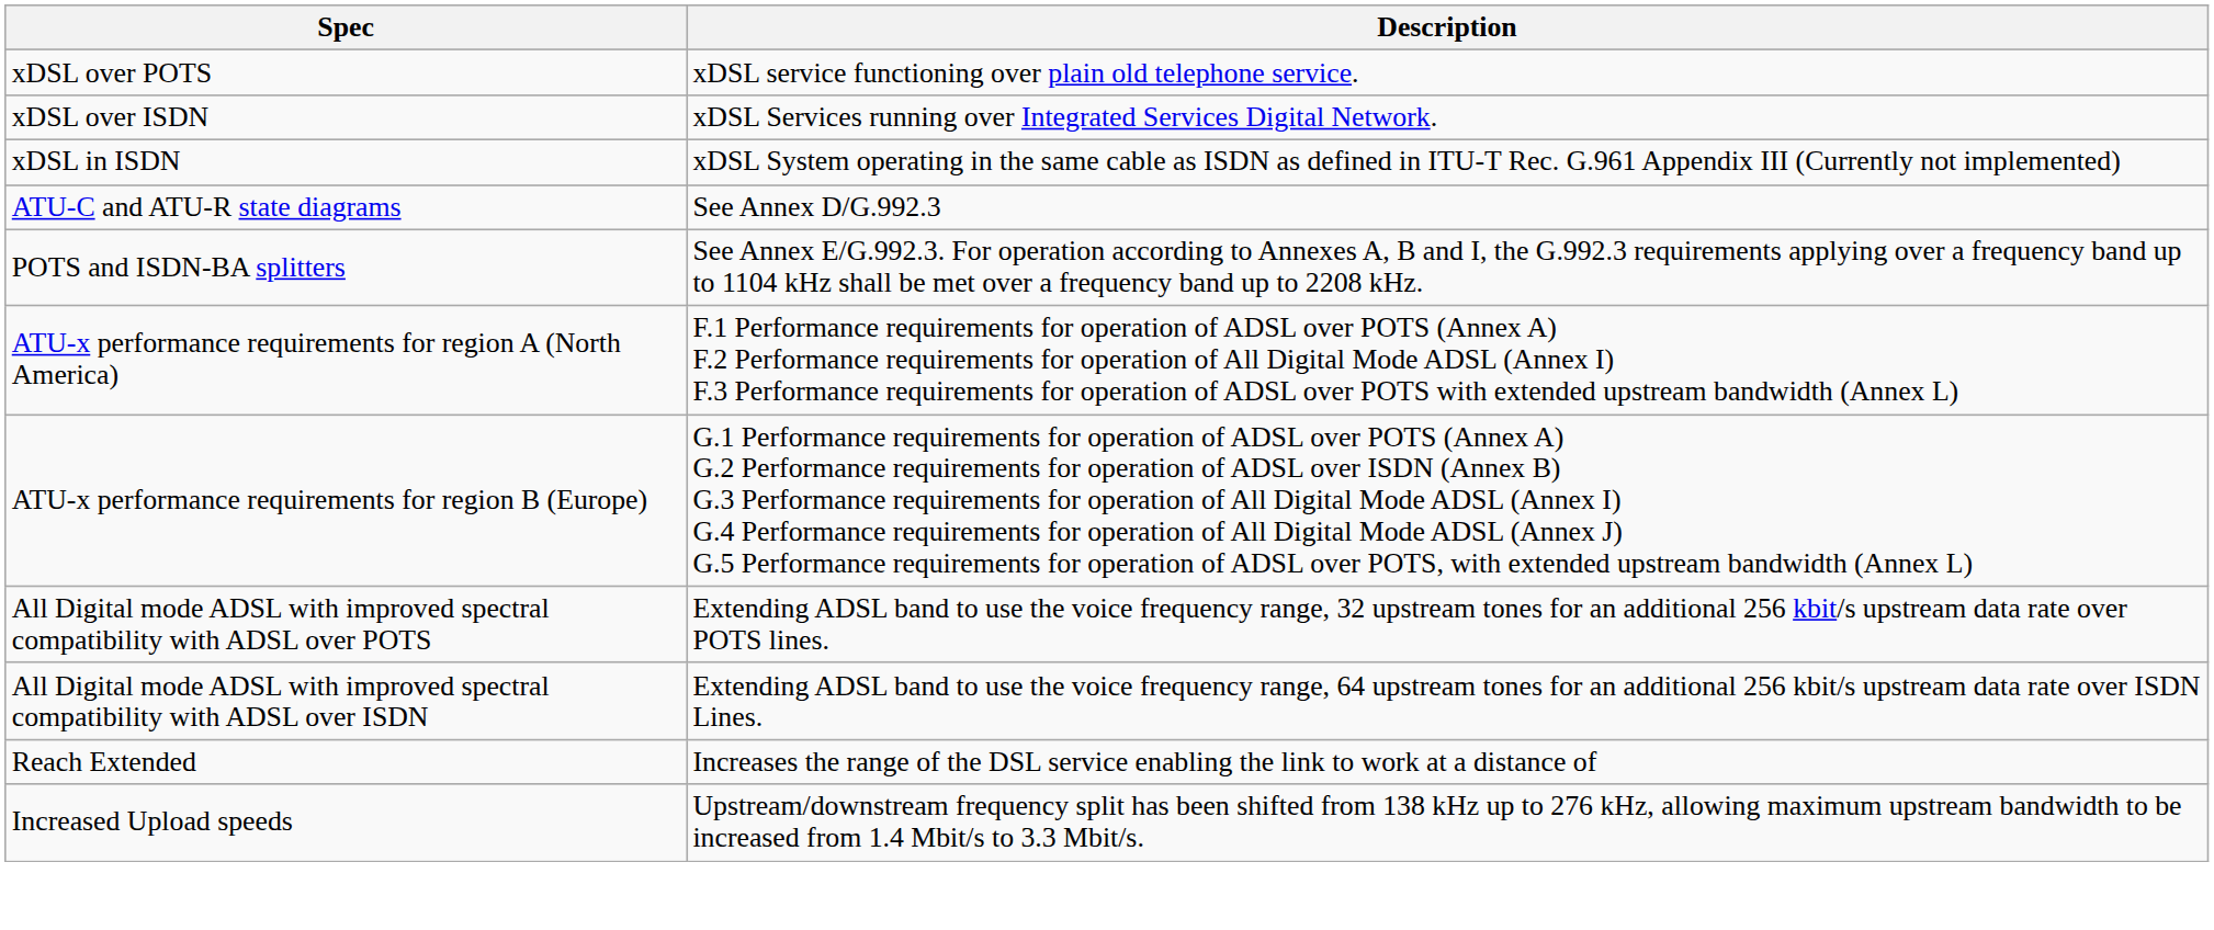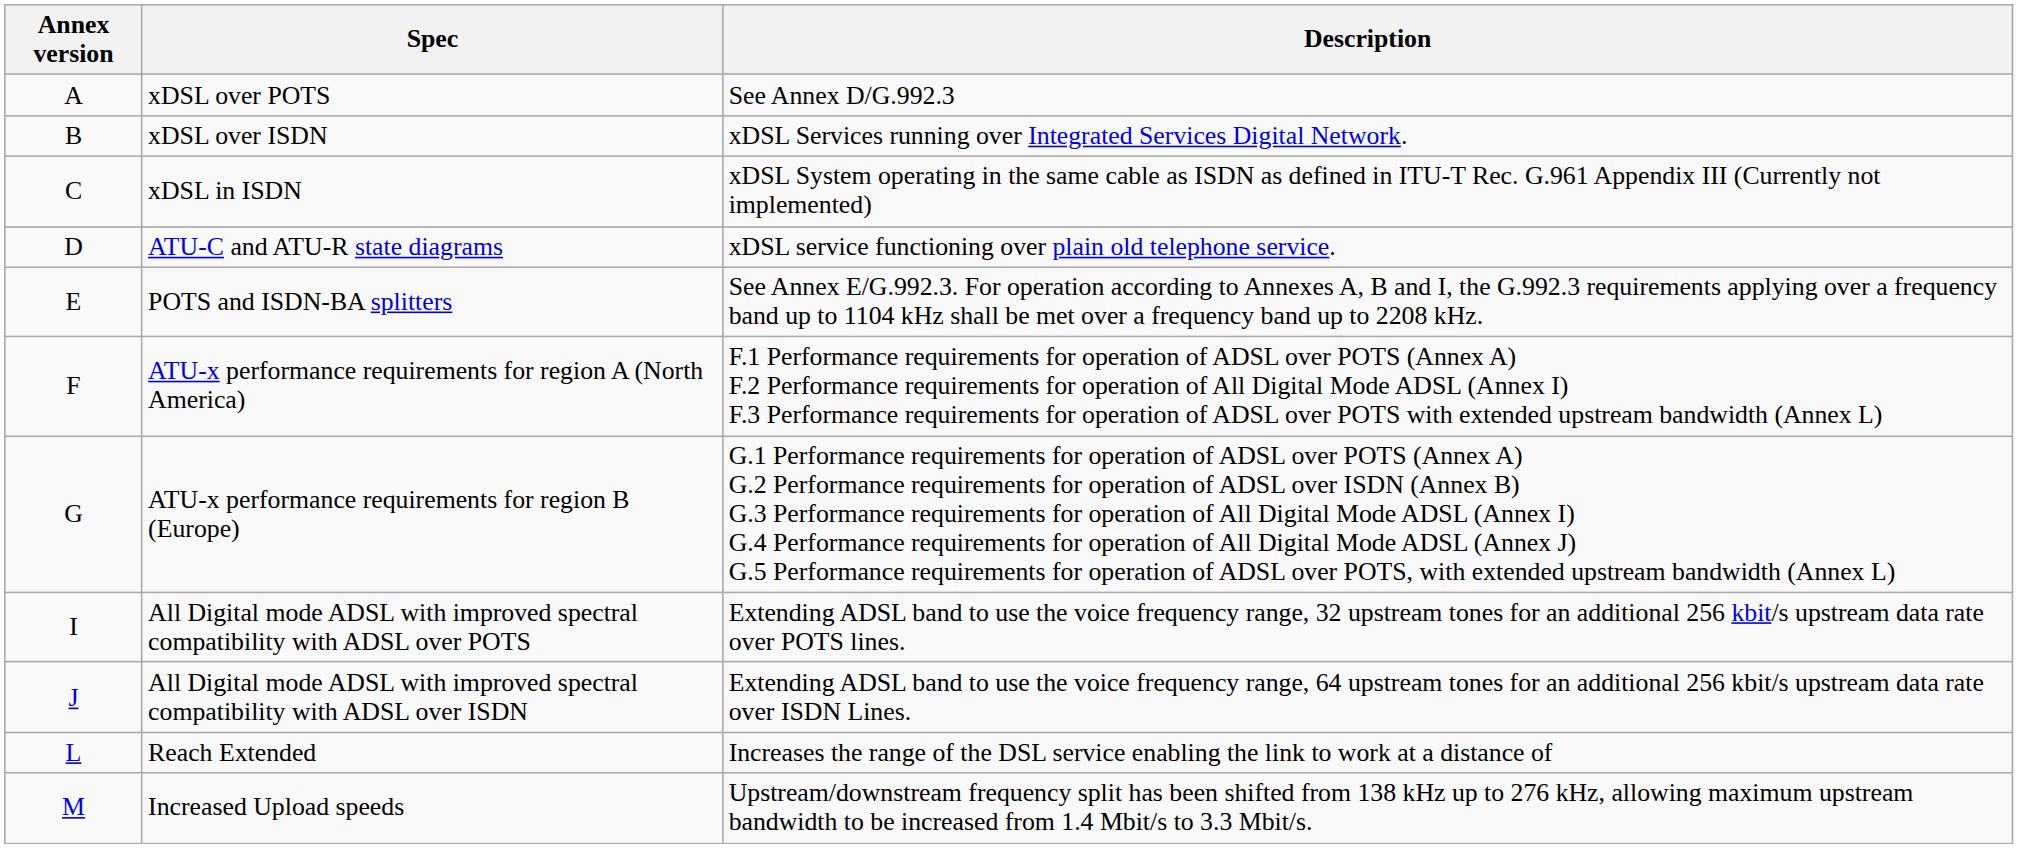+ column: Annex version | A | B | C | D | E | F | G | I | J | L | M
xDSL over POTS | Description: xDSL service functioning over plain old telephone service. -> See Annex D/G.992.3
ATU-C and ATU-R state diagrams | Description: See Annex D/G.992.3 -> xDSL service functioning over plain old telephone service.
